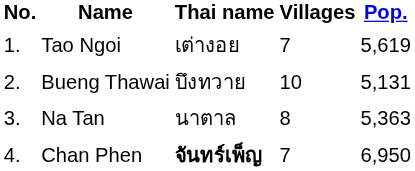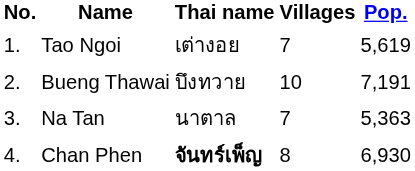Bueng Thawai | Pop.: 5,131 -> 7,191
Na Tan | Villages: 8 -> 7
Chan Phen | Villages: 7 -> 8
Chan Phen | Pop.: 6,950 -> 6,930
